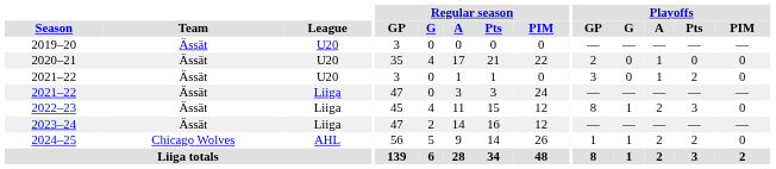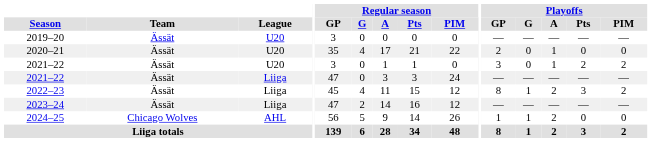2021–22 / U20 | Playoffs / PIM: 0 -> 2
2022–23 | Playoffs / PIM: 0 -> 2
2024–25 | Playoffs / Pts: 2 -> 0
